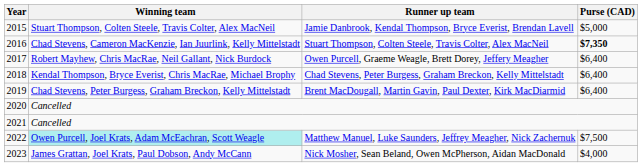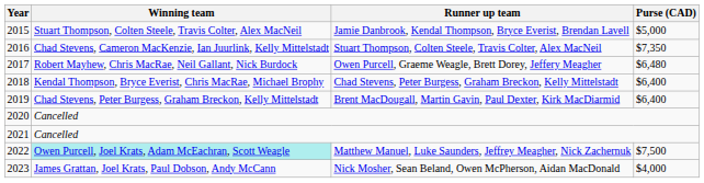2016 | Purse (CAD): bold -> normal
2017 | Purse (CAD): $6,400 -> $6,480
